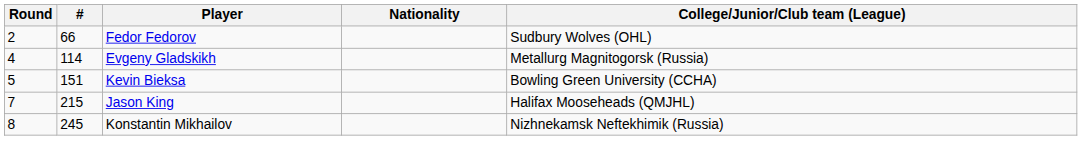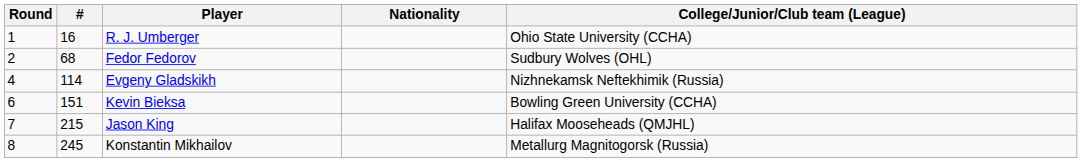+ row: 1 | 16 | R. J. Umberger | Ohio State University (CCHA)
Fedor Fedorov | #: 66 -> 68
Evgeny Gladskikh | College/Junior/Club team (League): Metallurg Magnitogorsk (Russia) -> Nizhnekamsk Neftekhimik (Russia)
Kevin Bieksa | Round: 5 -> 6
Konstantin Mikhailov | College/Junior/Club team (League): Nizhnekamsk Neftekhimik (Russia) -> Metallurg Magnitogorsk (Russia)
